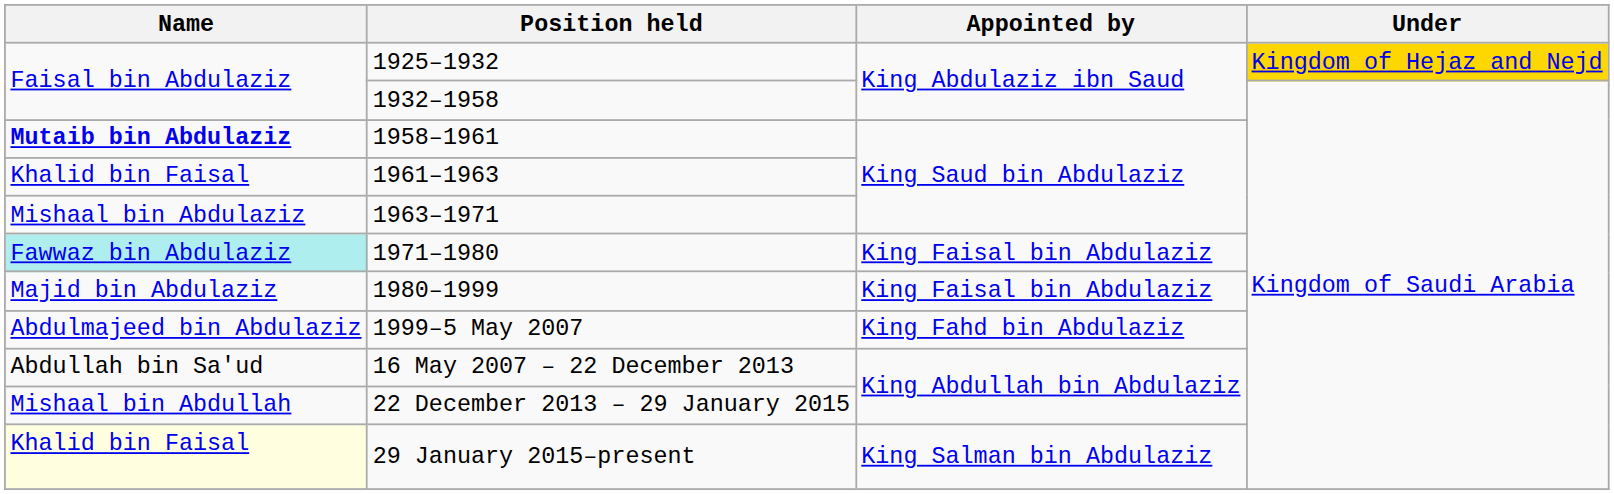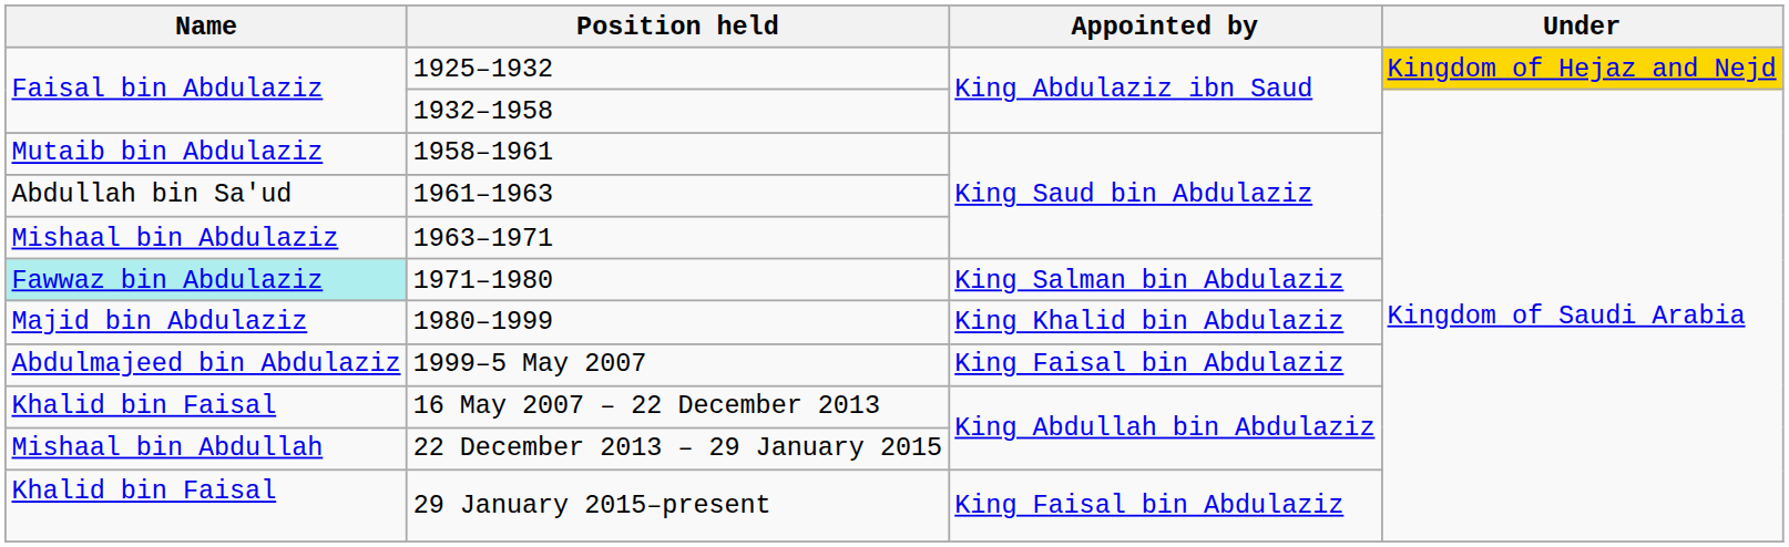1958–1961 | Name: bold -> normal
1961–1963 | Name: Khalid bin Faisal -> Abdullah bin Sa'ud
1971–1980 | Appointed by: King Faisal bin Abdulaziz -> King Salman bin Abdulaziz
1980–1999 | Appointed by: King Faisal bin Abdulaziz -> King Khalid bin Abdulaziz
1999–5 May 2007 | Appointed by: King Fahd bin Abdulaziz -> King Faisal bin Abdulaziz
16 May 2007 – 22 December 2013 | Name: Abdullah bin Sa'ud -> Khalid bin Faisal
29 January 2015–present | Name: lightyellow background -> no background
29 January 2015–present | Appointed by: King Salman bin Abdulaziz -> King Faisal bin Abdulaziz
